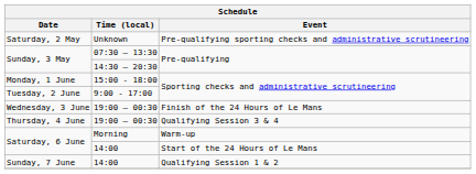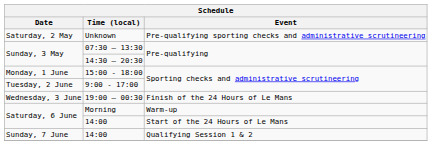- row: Thursday, 4 June | 19:00 – 00:30 | Qualifying Session 3 & 4
